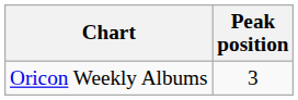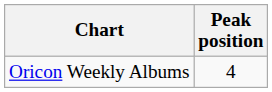Oricon Weekly Albums | Peak position: 3 -> 4
